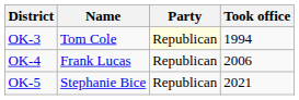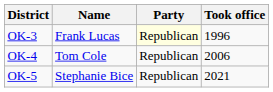OK-3 | Name: Tom Cole -> Frank Lucas
OK-3 | Took office: 1994 -> 1996
OK-4 | Name: Frank Lucas -> Tom Cole
